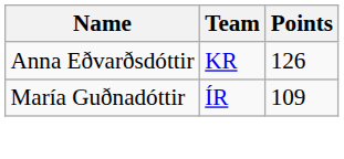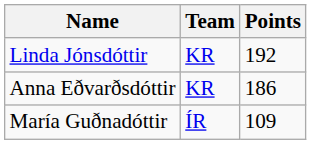+ row: Linda Jónsdóttir | KR | 192
Anna Eðvarðsdóttir | Points: 126 -> 186
